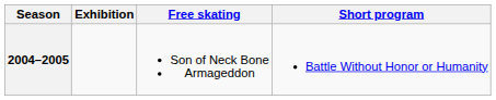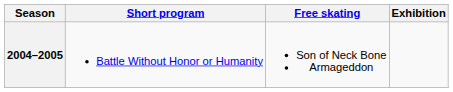columns swapped: Short program <-> Exhibition
